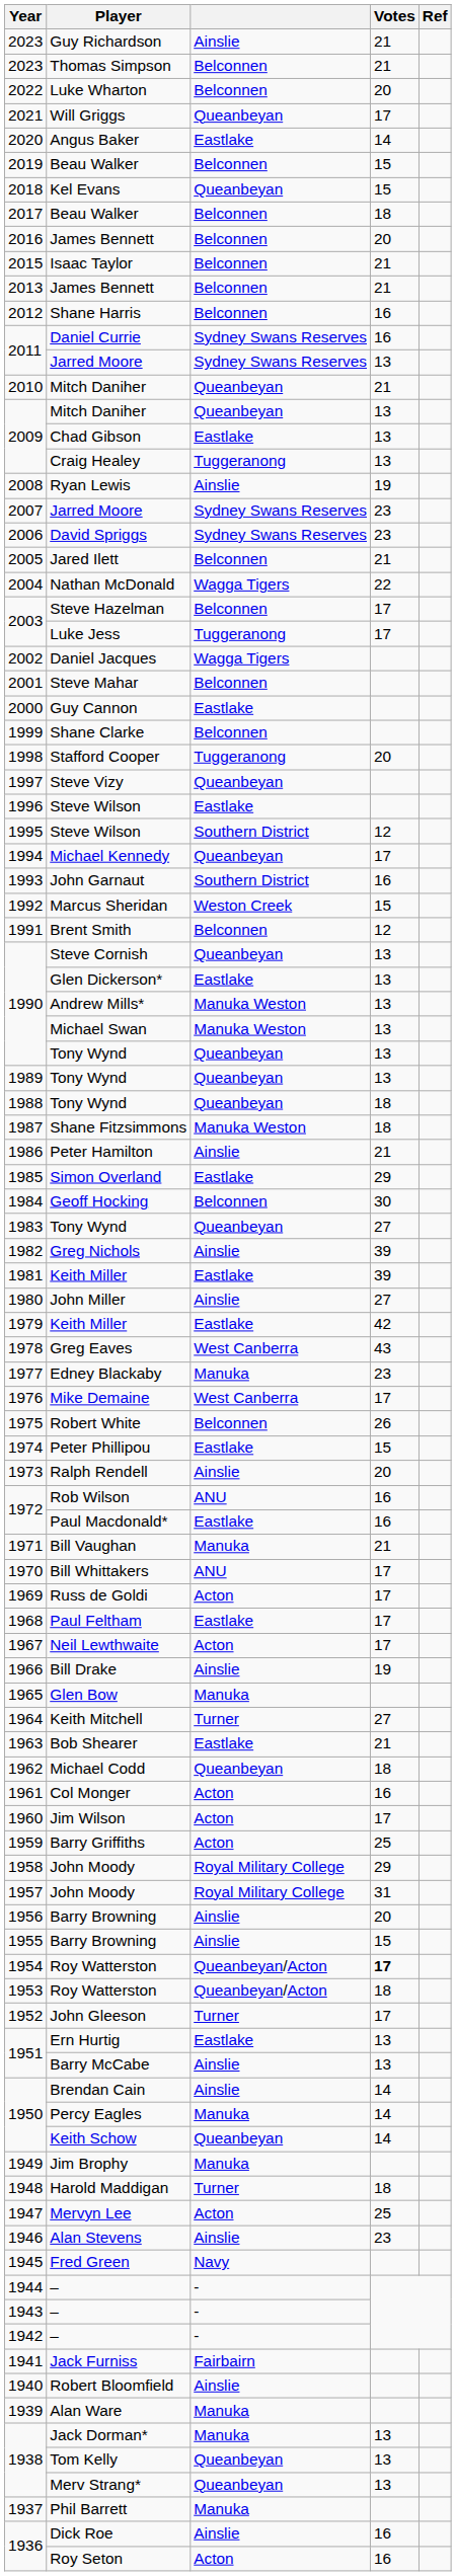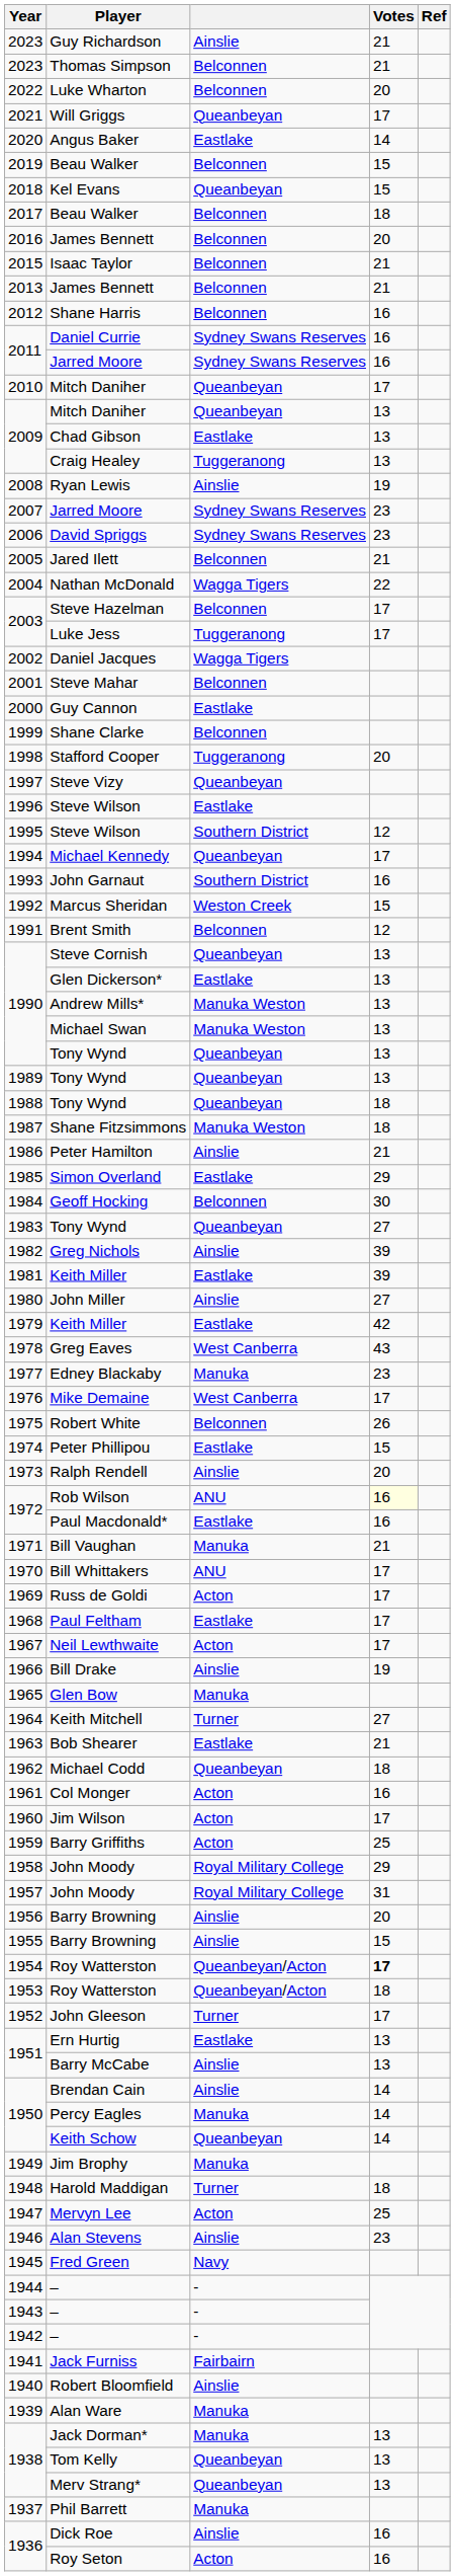2011 / Jarred Moore | Votes: 13 -> 16
2010 / Mitch Daniher | Votes: 21 -> 17
Rob Wilson | Votes: no background -> lightyellow background
